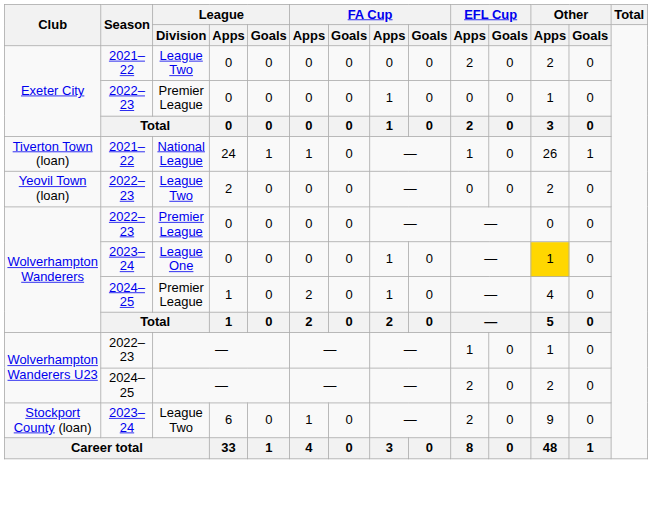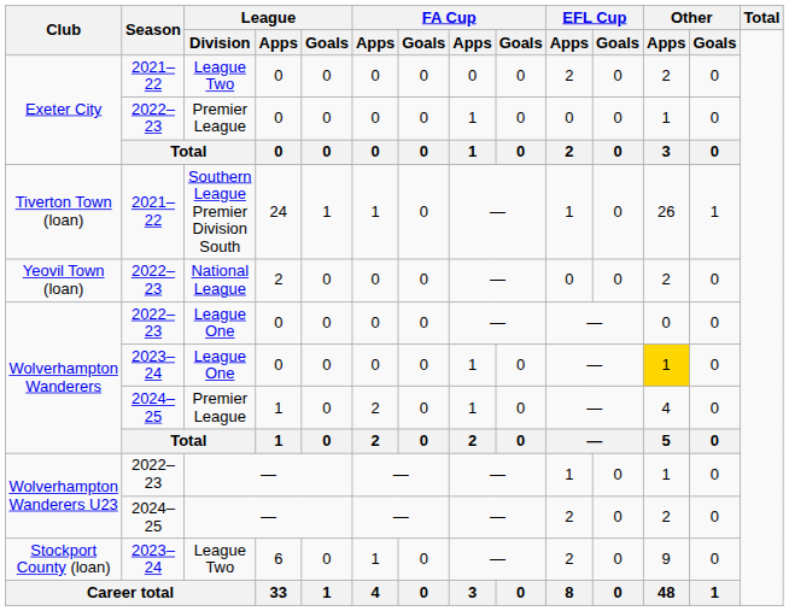Tiverton Town (loan) | League / Division: National League -> Southern League Premier Division South
Yeovil Town (loan) | League / Division: League Two -> National League
Wolverhampton Wanderers / 2022–23 | League / Division: Premier League -> League One
